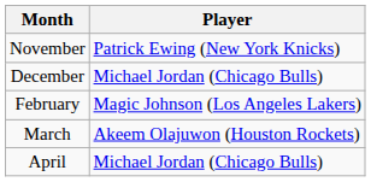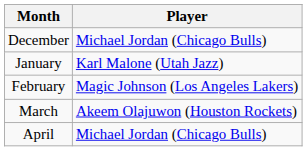- row: November | Patrick Ewing (New York Knicks)
+ row: January | Karl Malone (Utah Jazz)
